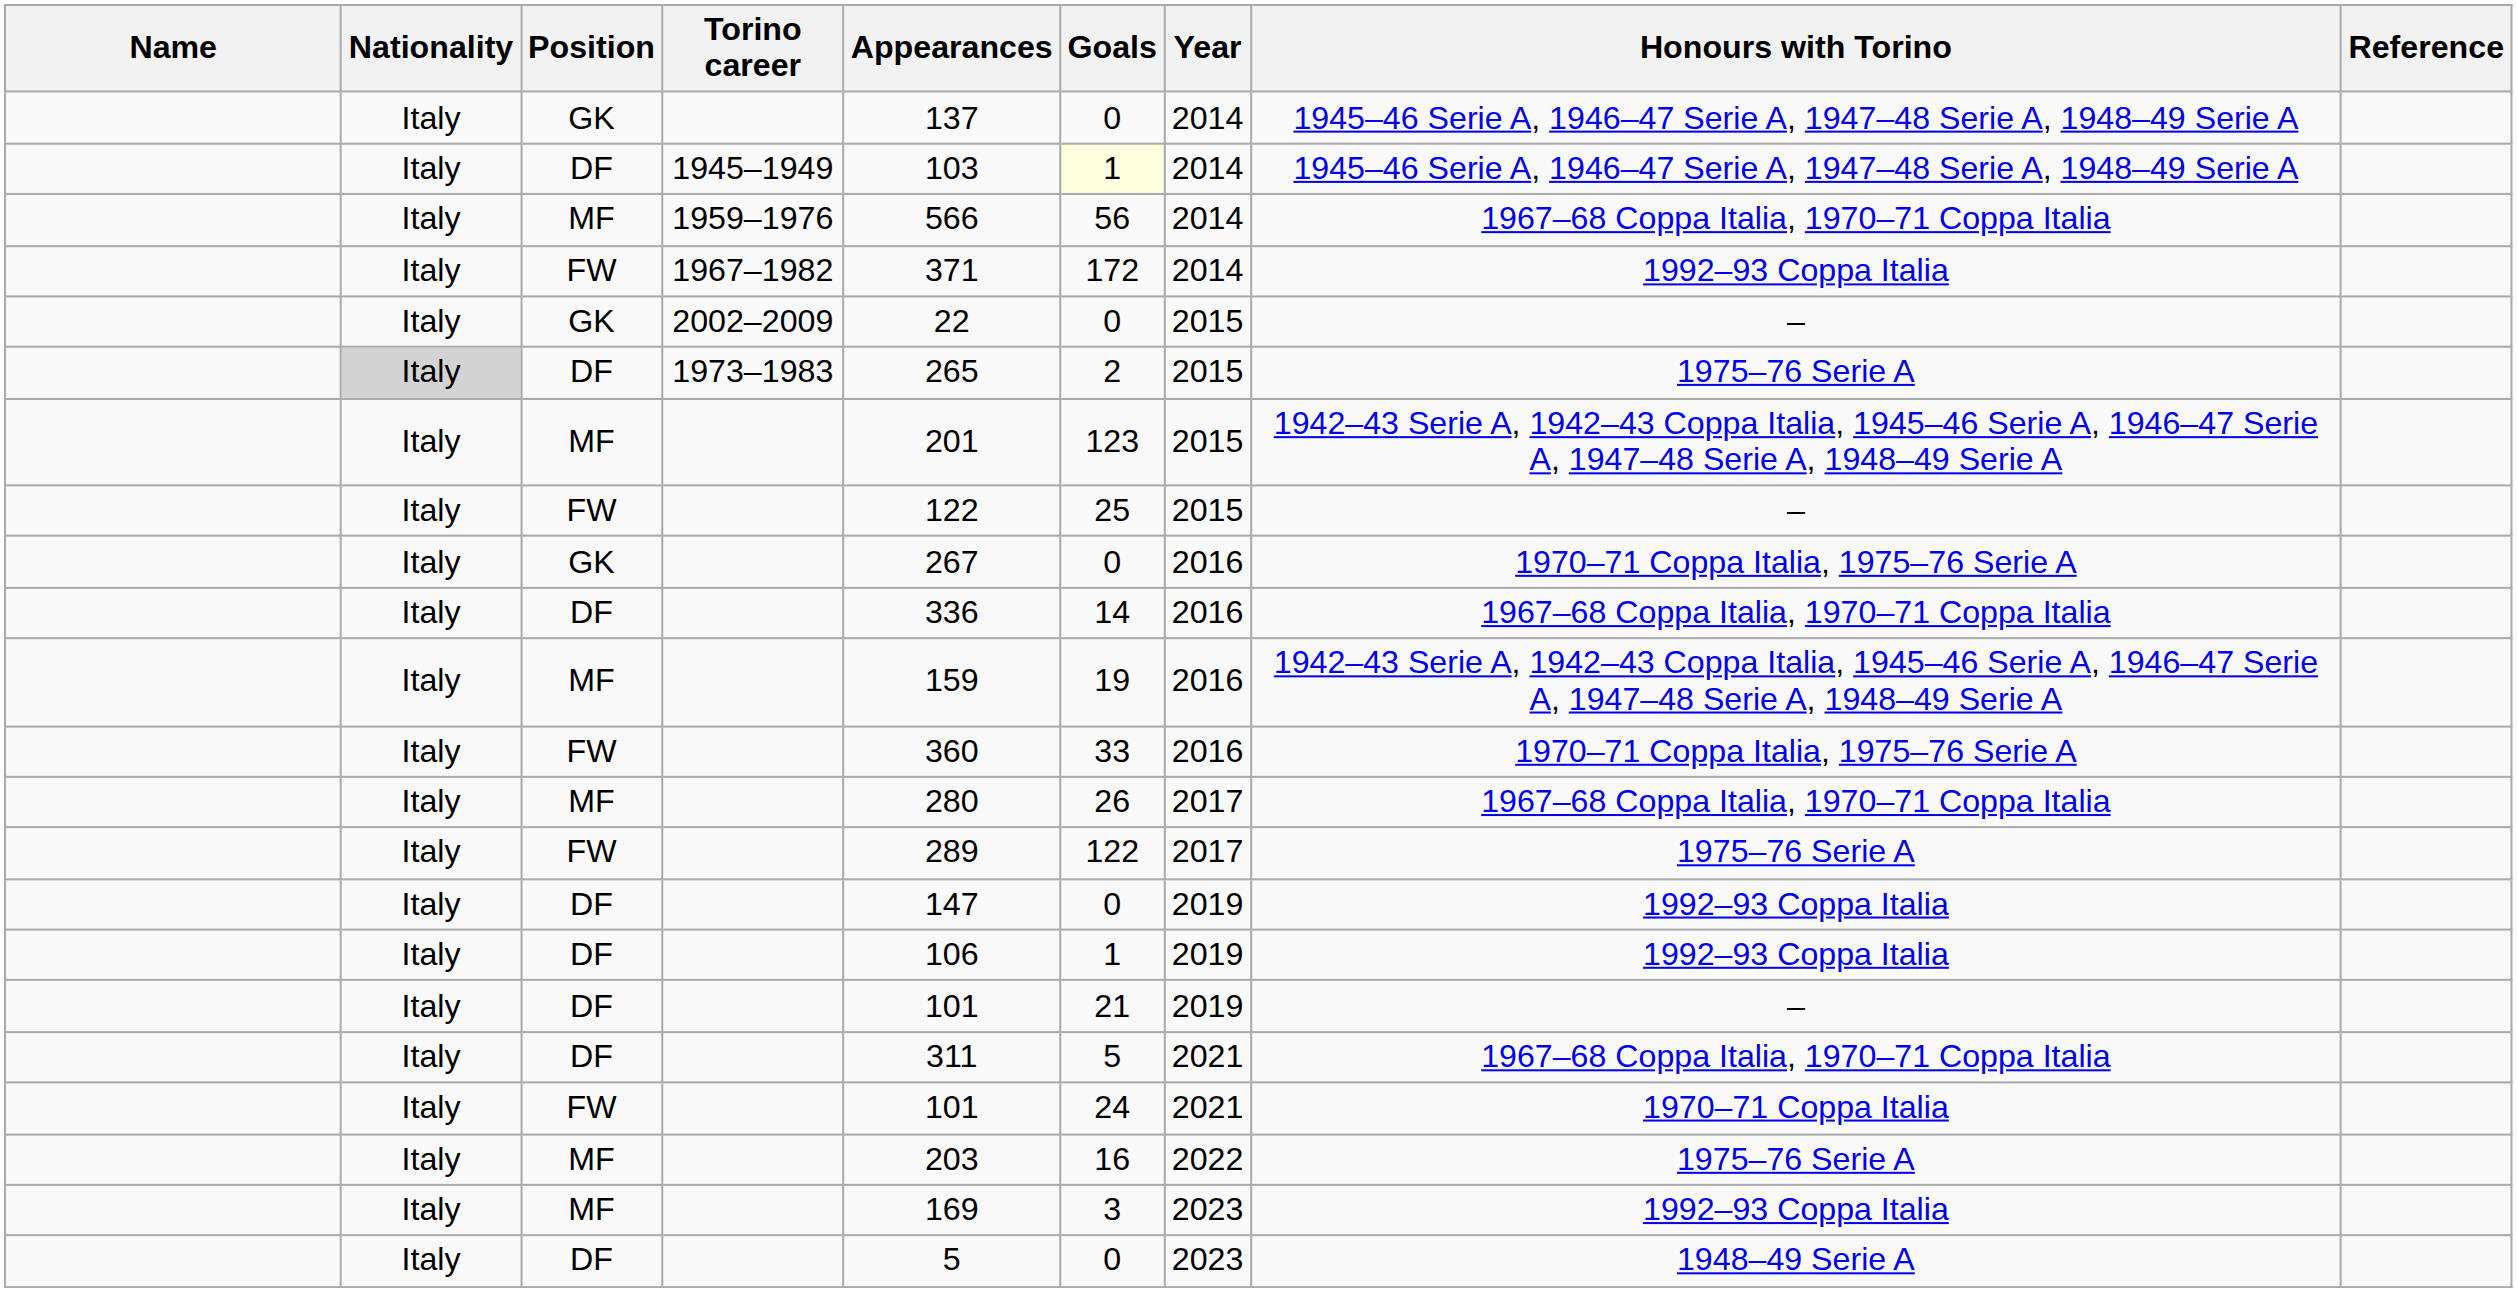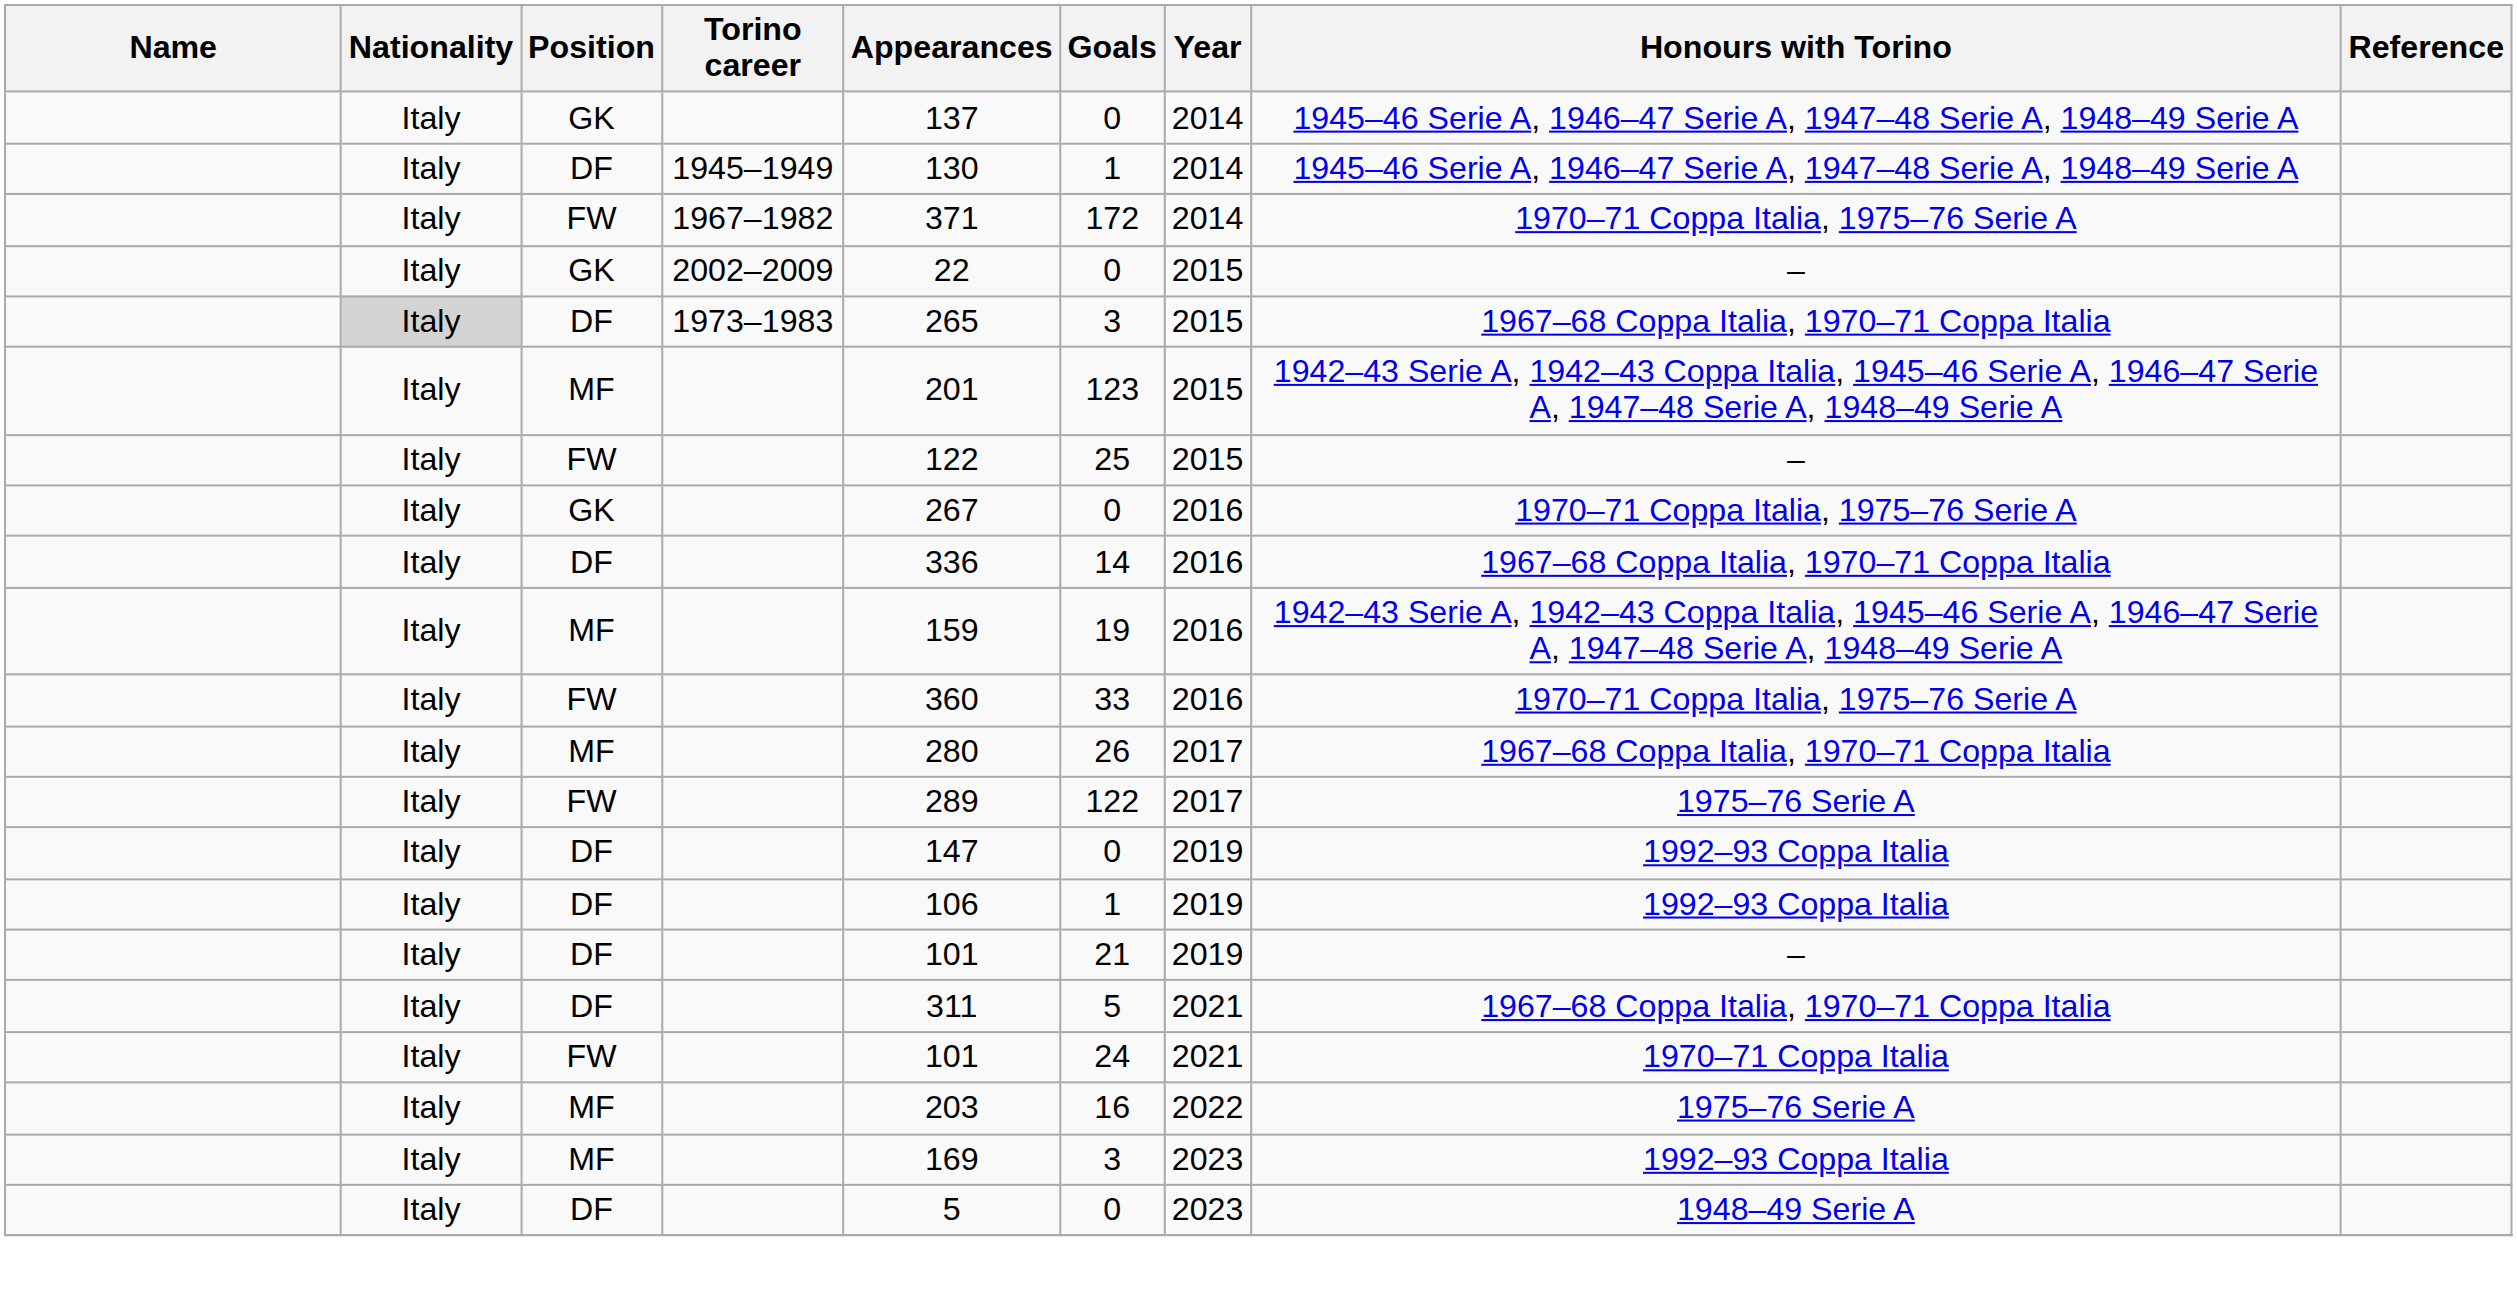1945–1949 | Appearances: 103 -> 130
1945–1949 | Goals: lightyellow background -> no background
- row: Italy | MF | 1959–1976 | 566 | 56 | 2014 | 1967–68 Coppa Italia, 1970–71 Coppa Italia
1967–1982 | Honours with Torino: 1992–93 Coppa Italia -> 1970–71 Coppa Italia, 1975–76 Serie A
1973–1983 | Goals: 2 -> 3
1973–1983 | Honours with Torino: 1975–76 Serie A -> 1967–68 Coppa Italia, 1970–71 Coppa Italia
